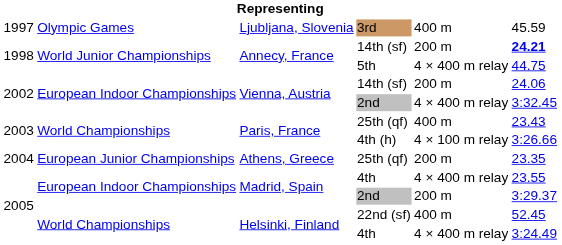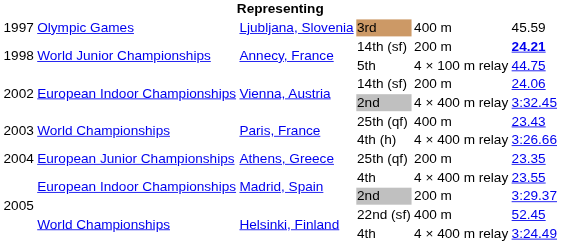5th | column 5: 4 × 400 m relay -> 4 × 100 m relay
4th (h) | column 5: 4 × 100 m relay -> 4 × 400 m relay
